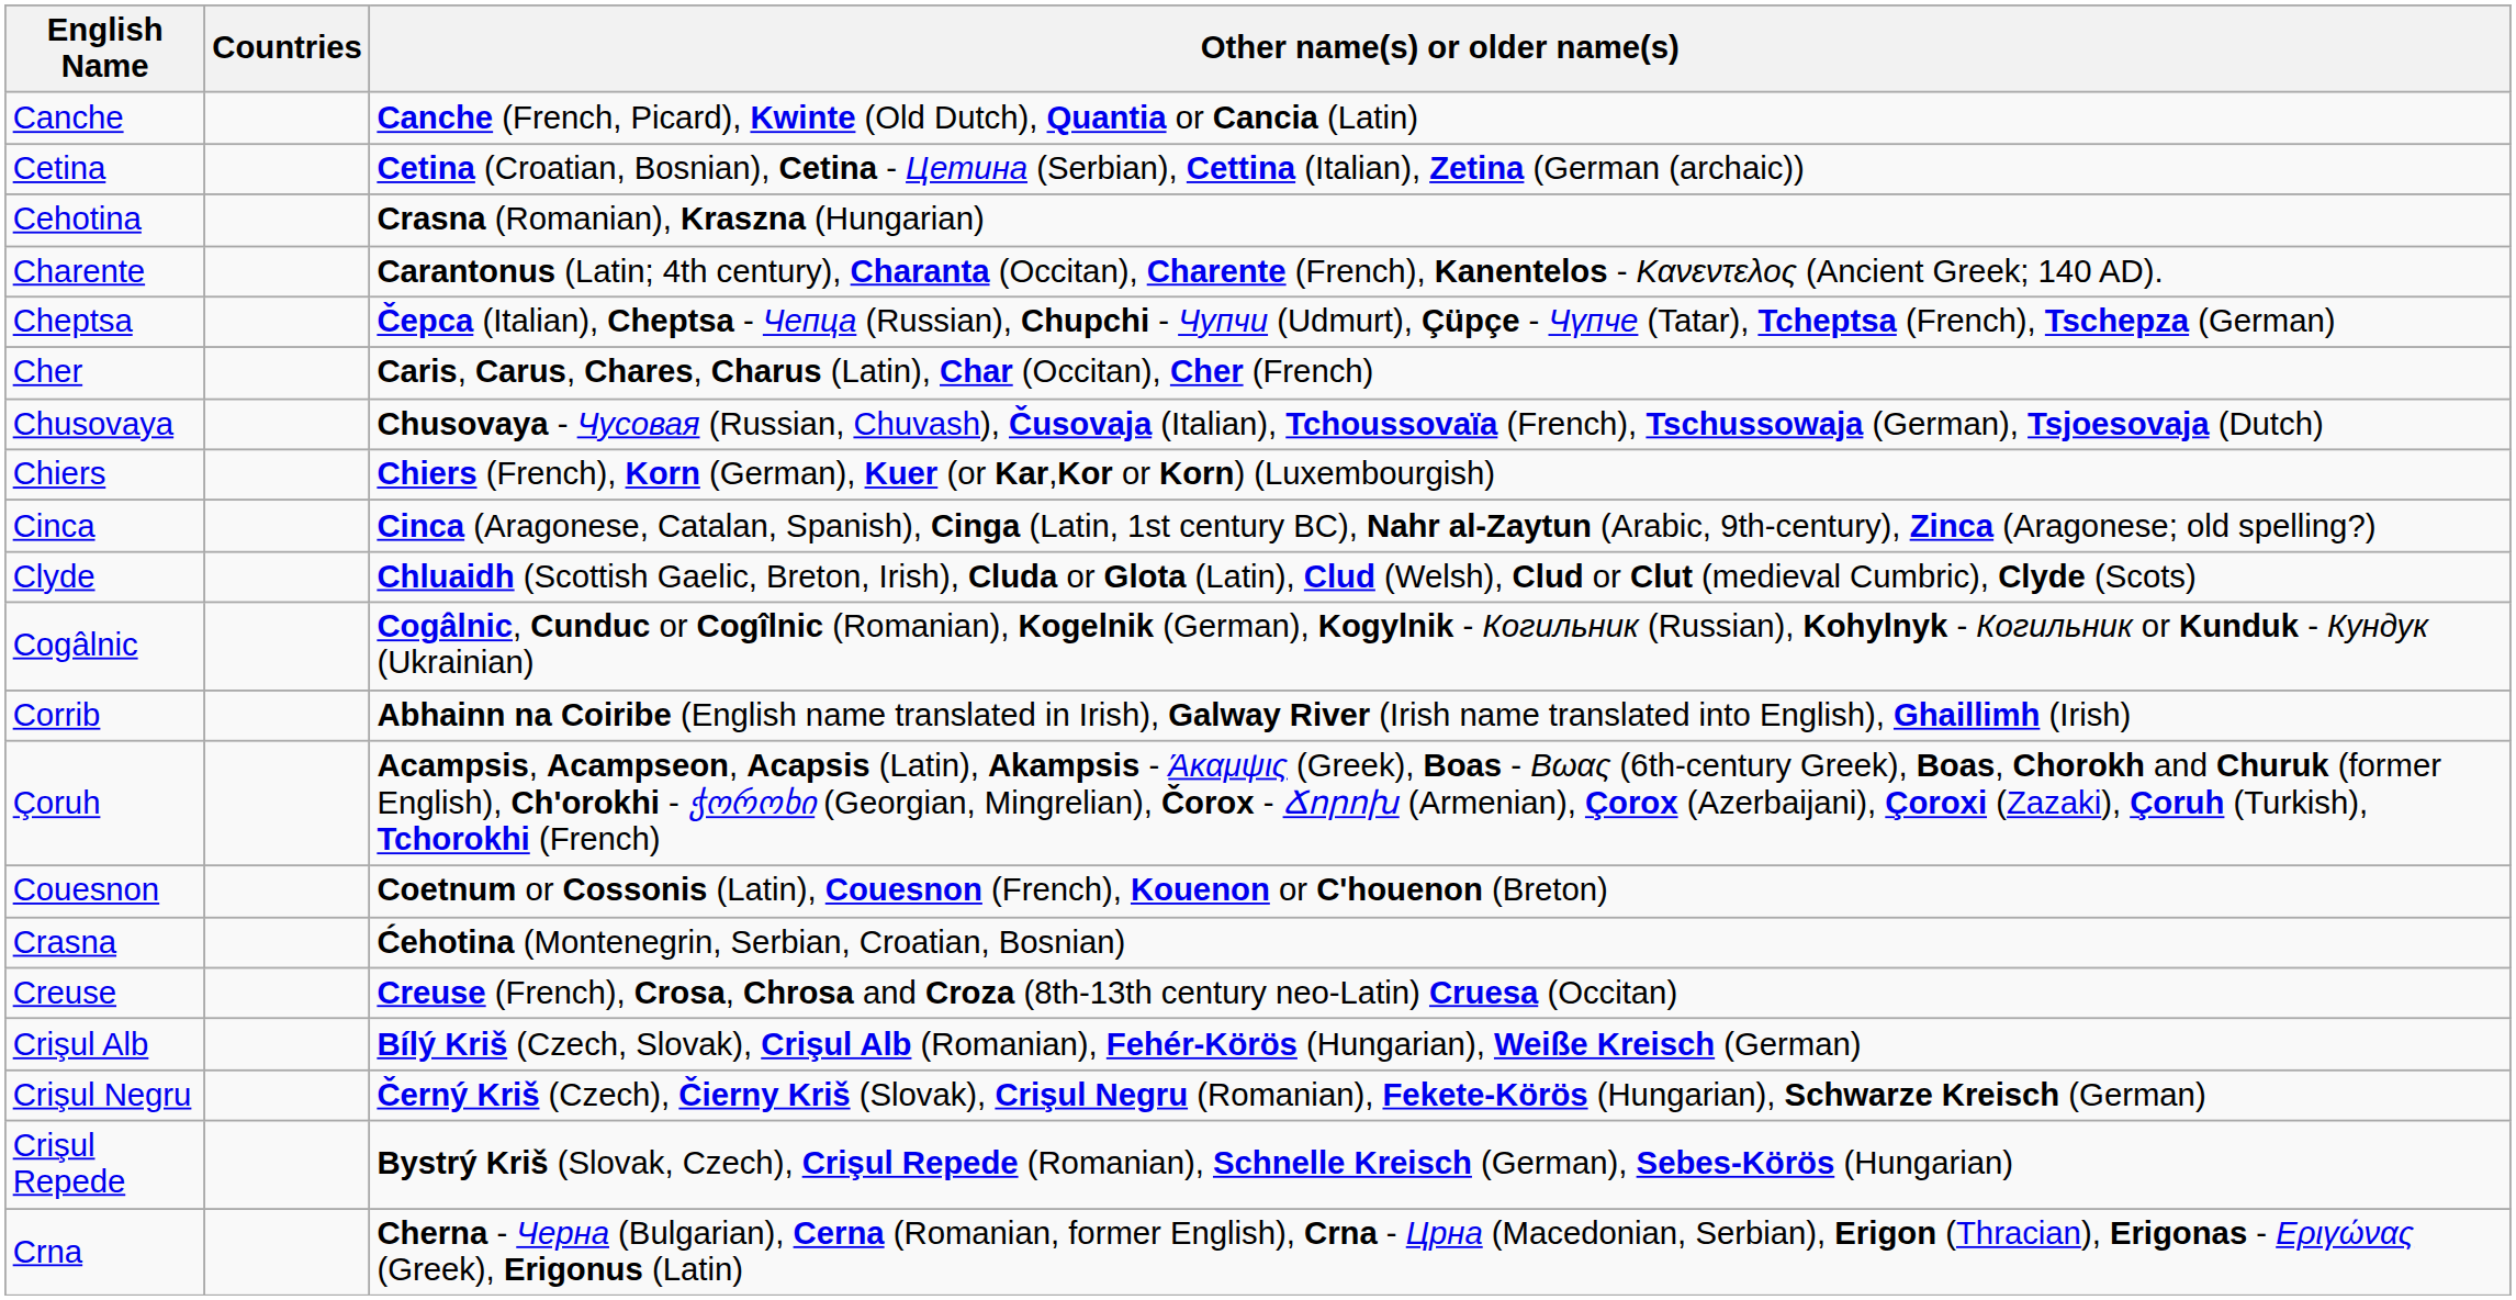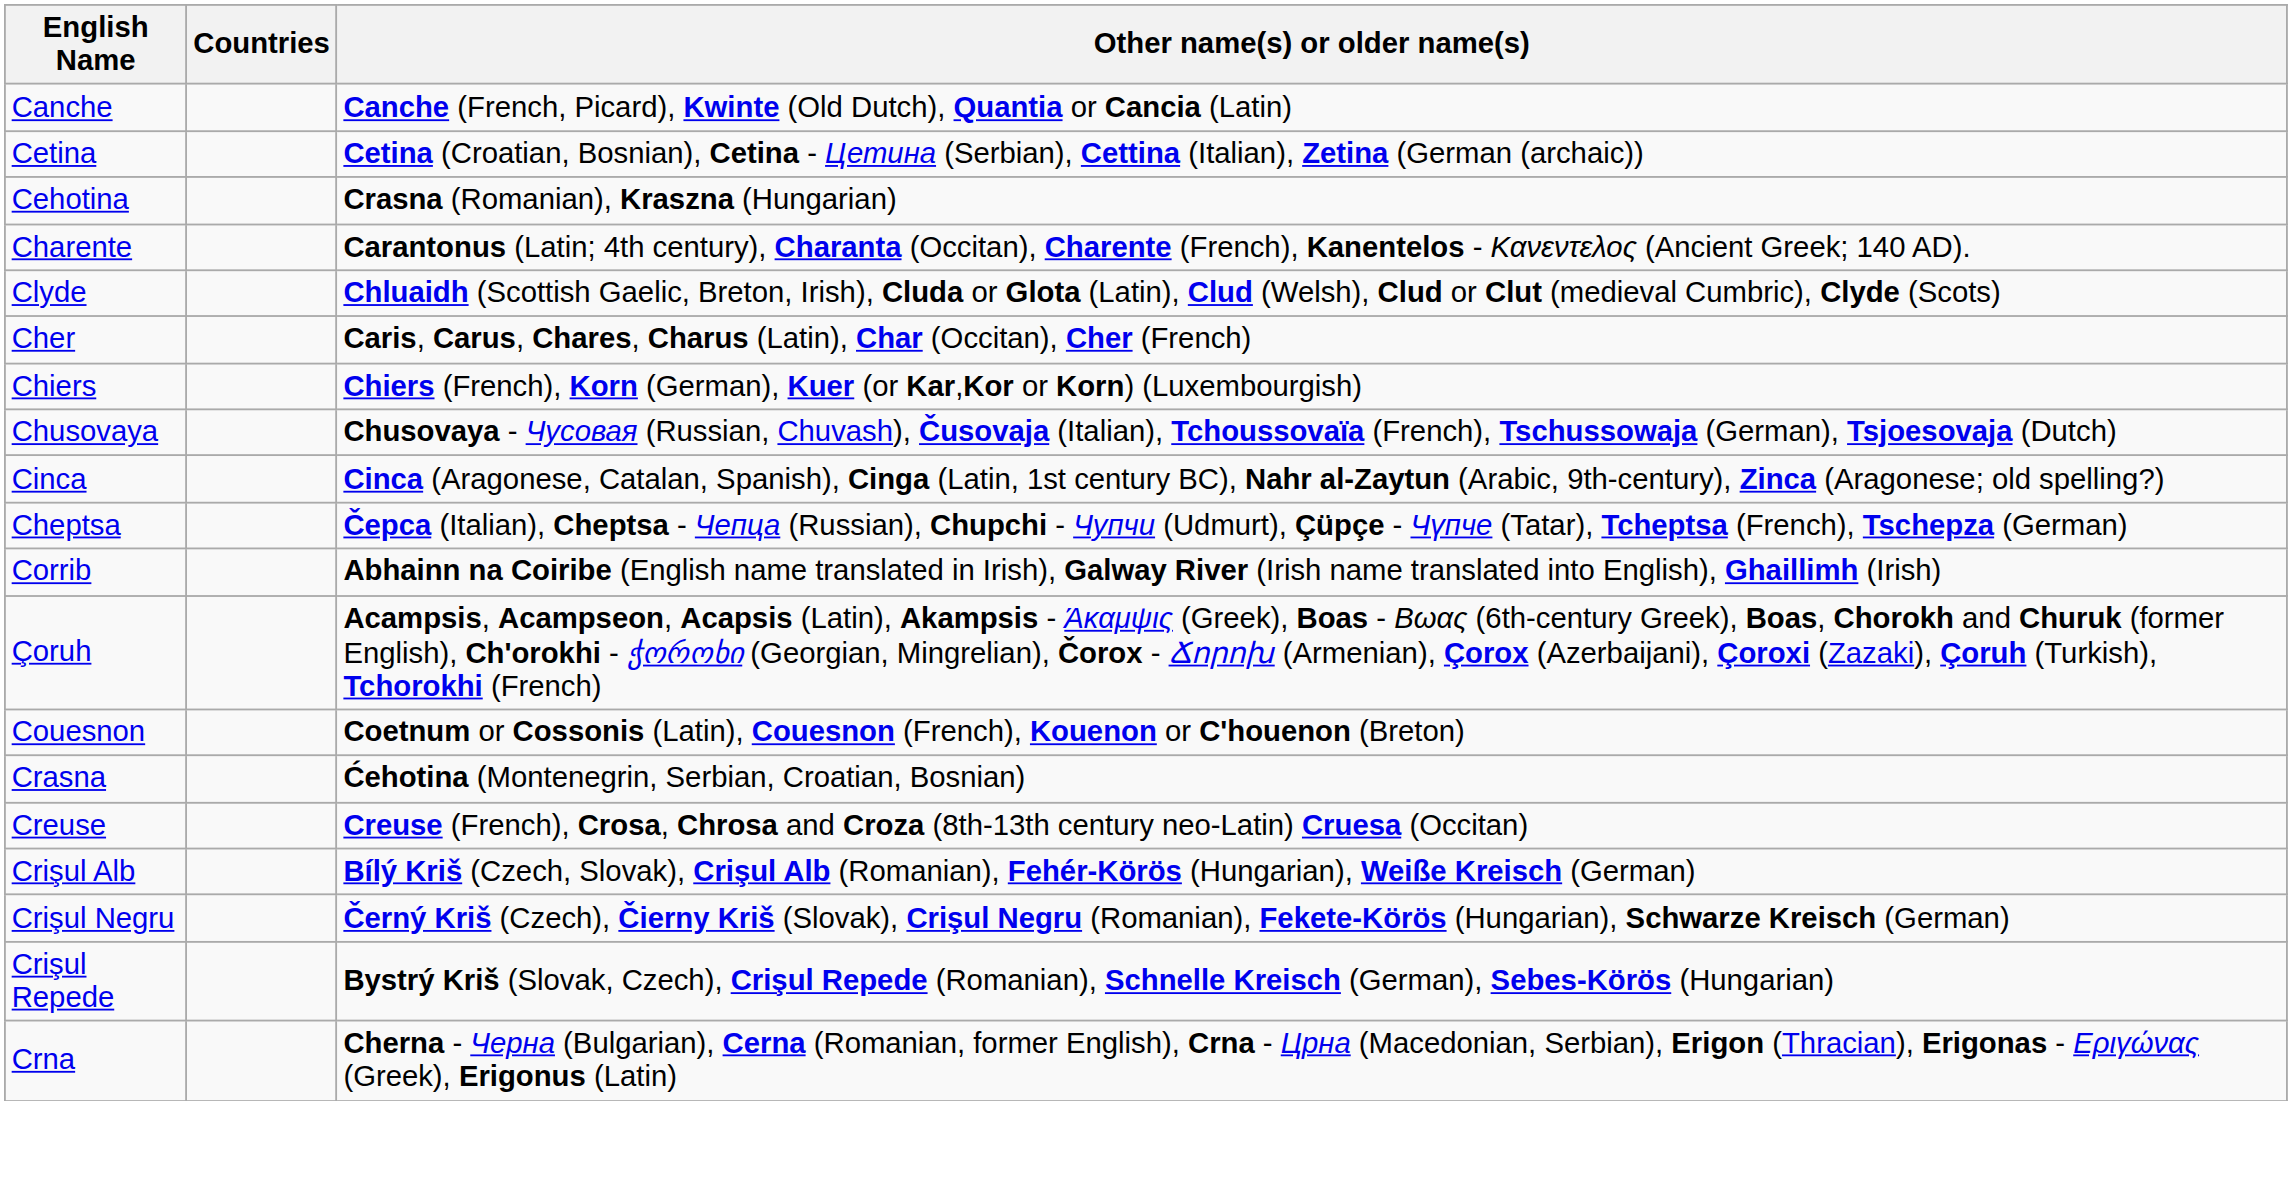rows swapped: Cheptsa <-> Clyde
rows swapped: Chiers <-> Chusovaya
- row: Cogâlnic | Cogâlnic, Cunduc or Cogîlnic (Romanian), Kogelnik (German), Kogylnik - Когильник (Russian), Kohylnyk - Когильник or Kunduk - Кундук (Ukrainian)
